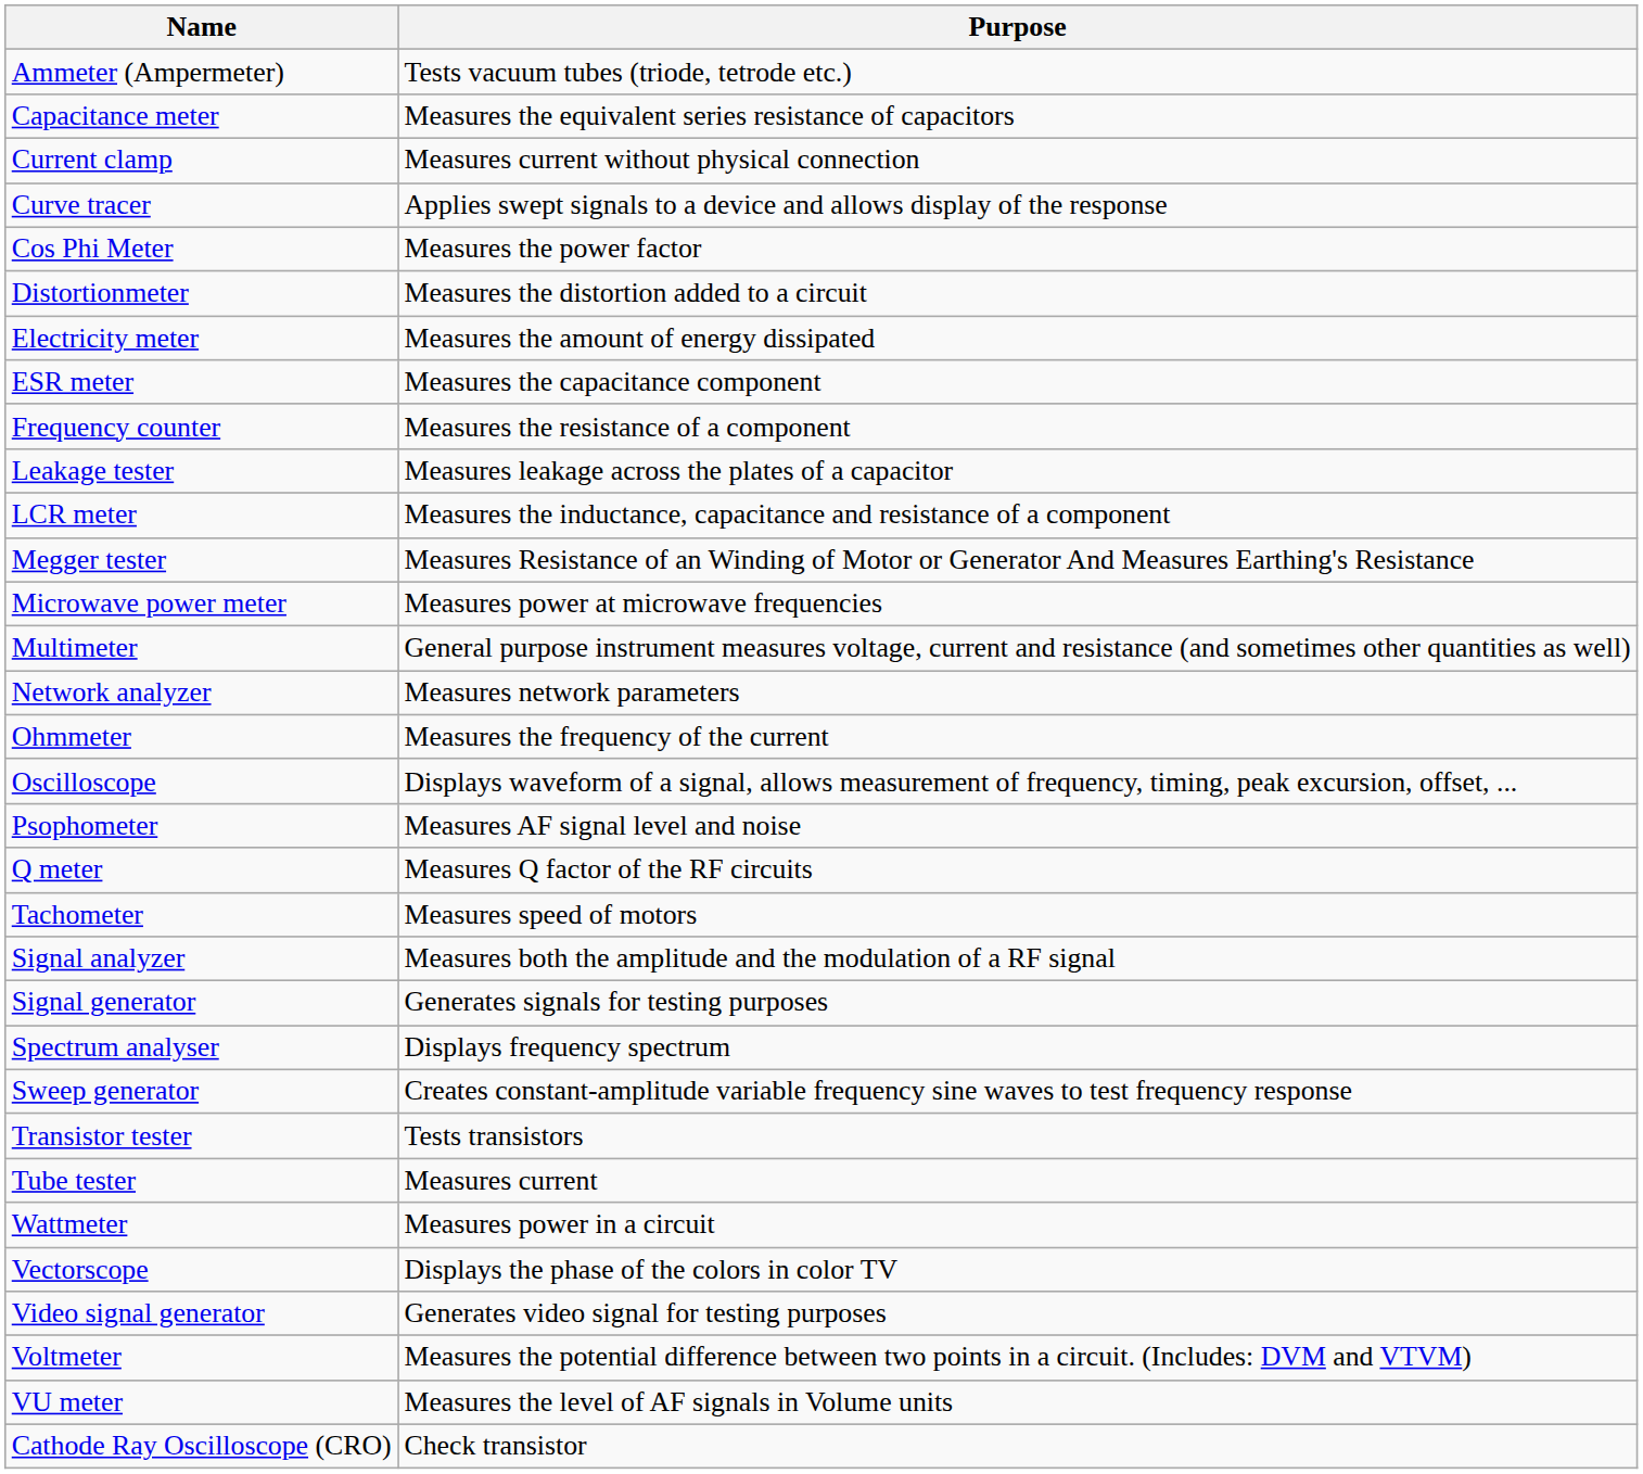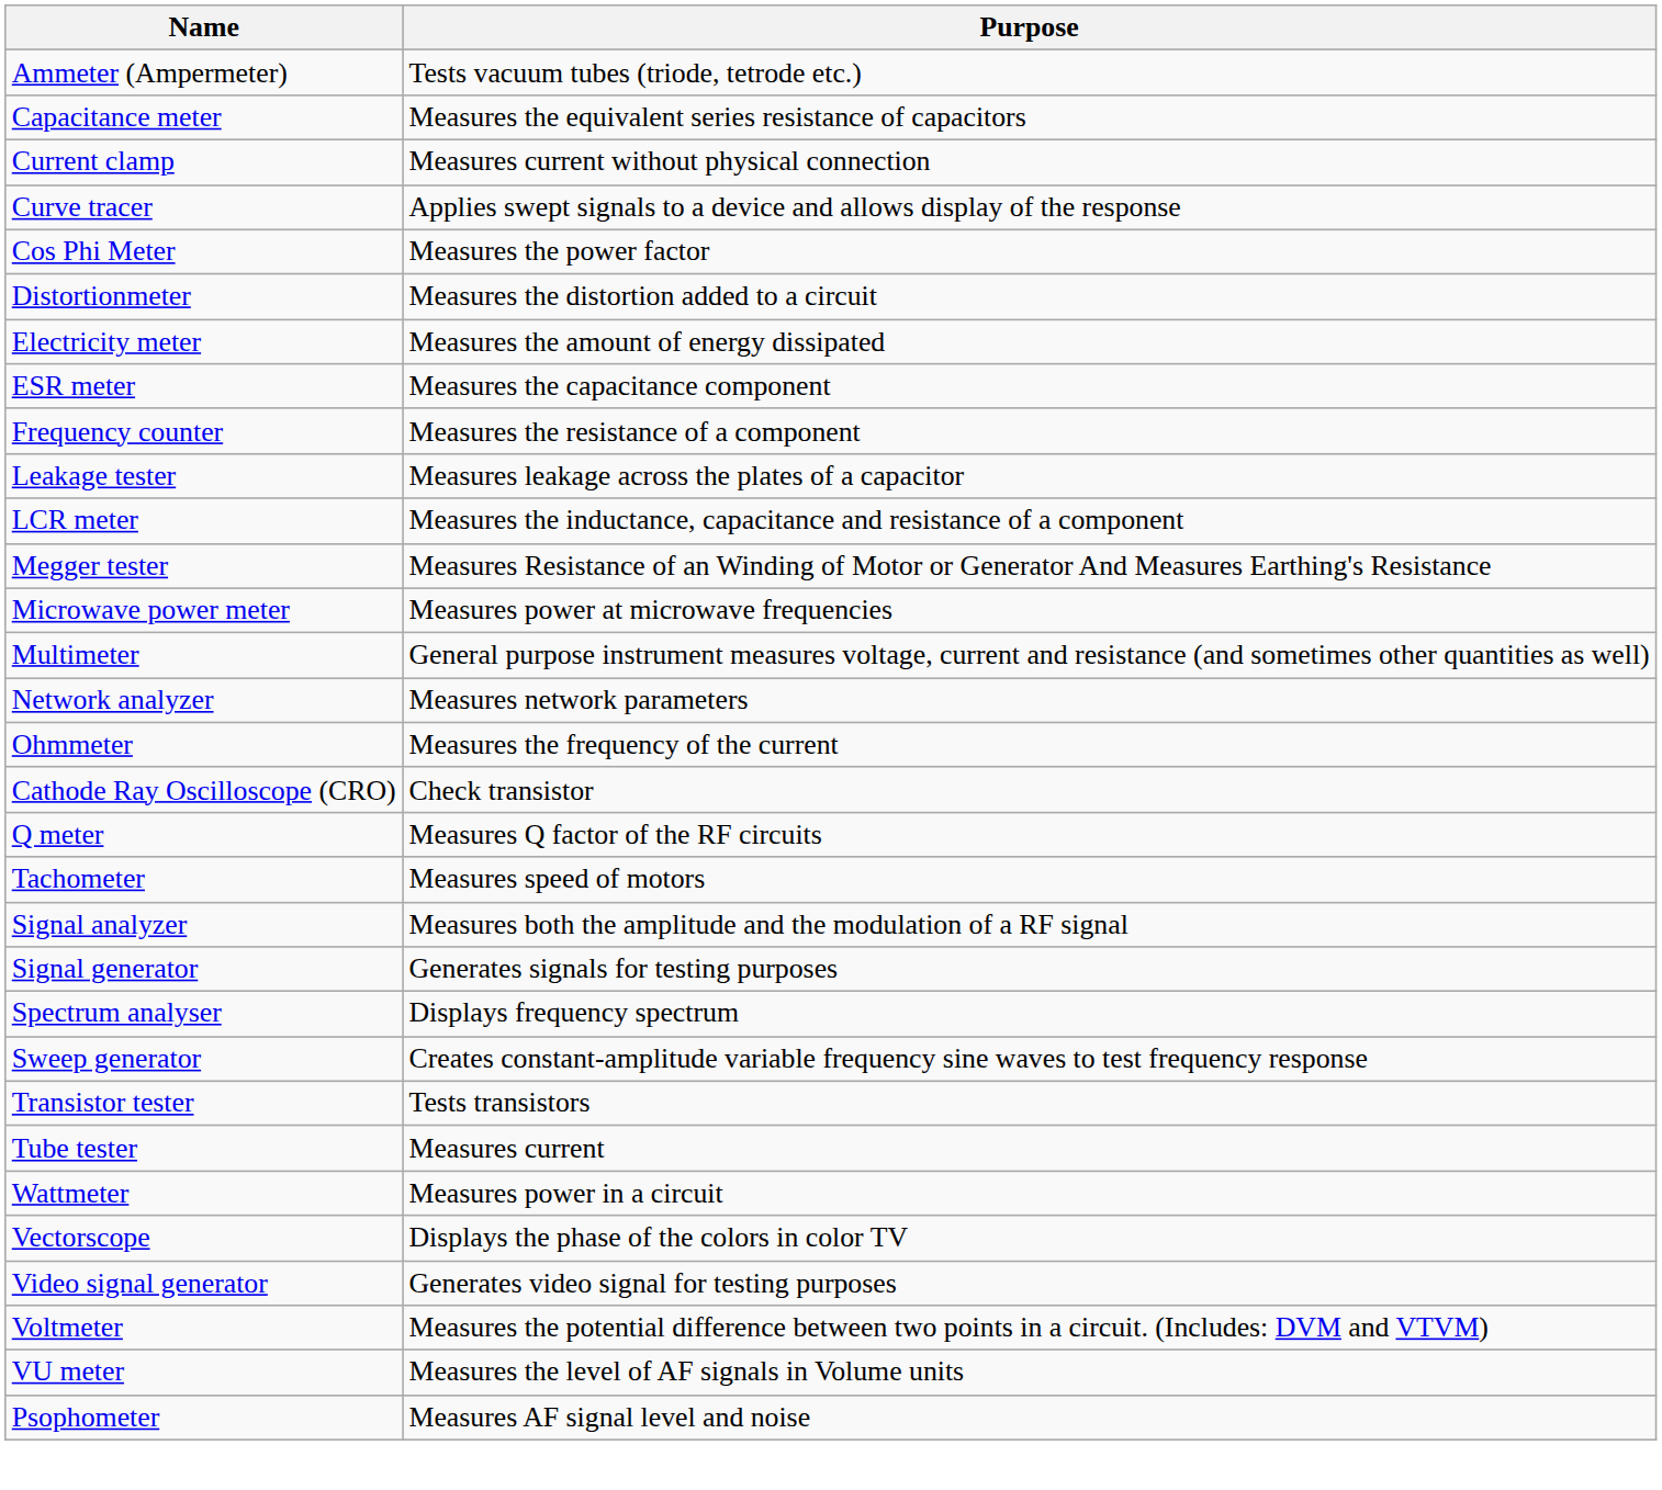- row: Oscilloscope | Displays waveform of a signal, allows measurement of frequency, timing, peak excursion, offset, ...
rows swapped: Psophometer <-> Cathode Ray Oscilloscope (CRO)
